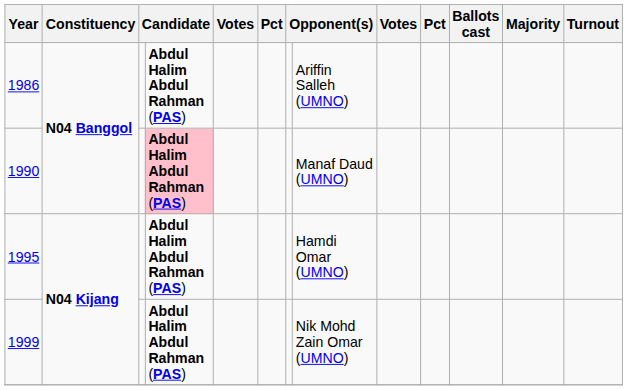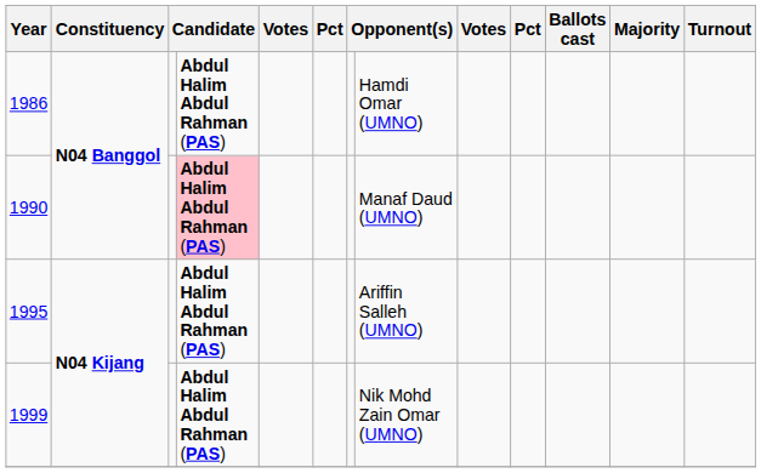1986 | column 8: Ariffin Salleh (UMNO) -> Hamdi Omar (UMNO)
1995 | column 8: Hamdi Omar (UMNO) -> Ariffin Salleh (UMNO)
